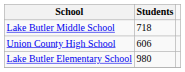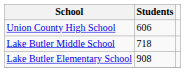rows swapped: Union County High School <-> Lake Butler Middle School
Lake Butler Elementary School | Students: 980 -> 908
